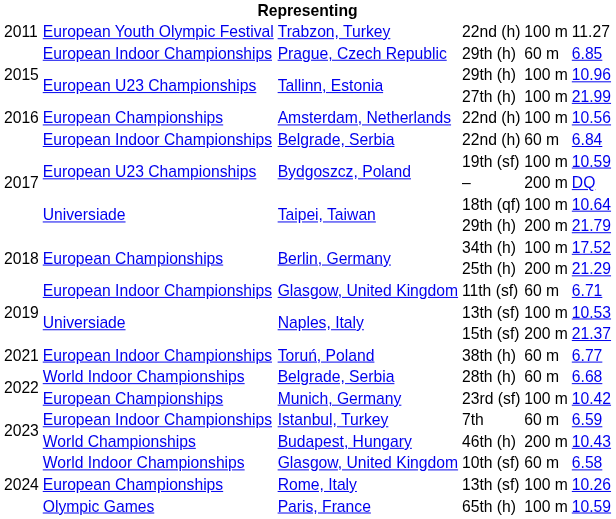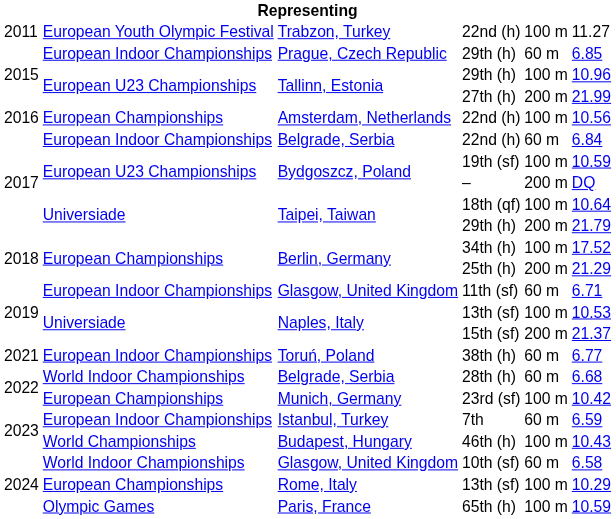27th (h) | column 5: 100 m -> 200 m
46th (h) | column 5: 200 m -> 100 m
Rome, Italy / 13th (sf) | column 6: 10.26 -> 10.29
